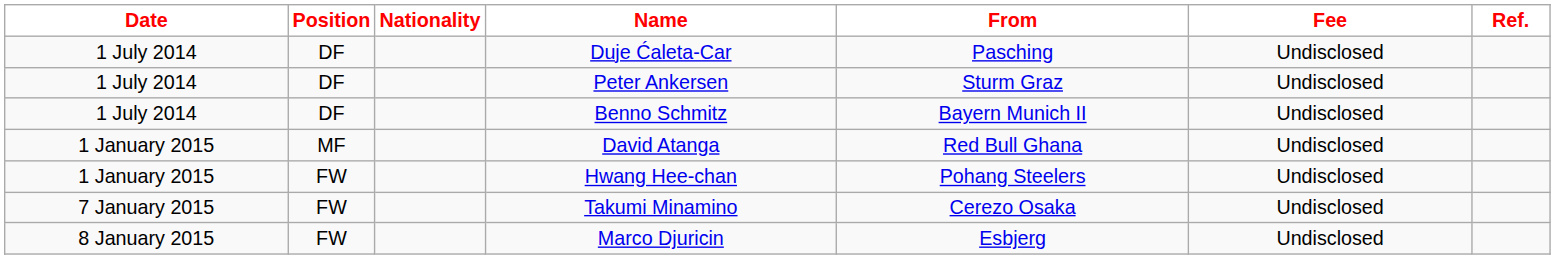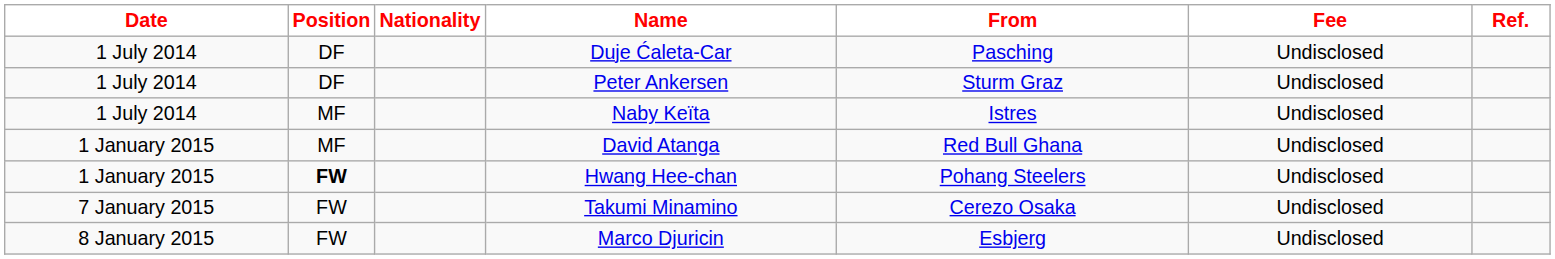- row: 1 July 2014 | DF | Benno Schmitz | Bayern Munich II | Undisclosed
+ row: 1 July 2014 | MF | Naby Keïta | Istres | Undisclosed
Hwang Hee-chan | Position: normal -> bold
